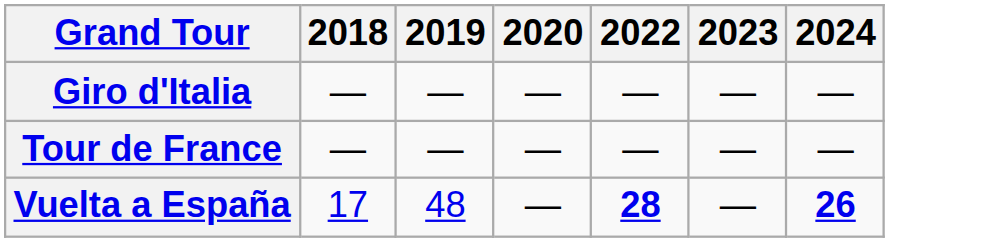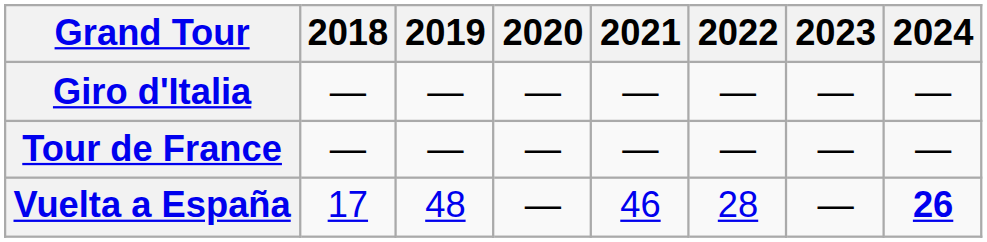+ column: 2021 | — | — | 46
Vuelta a España | 2022: bold -> normal
